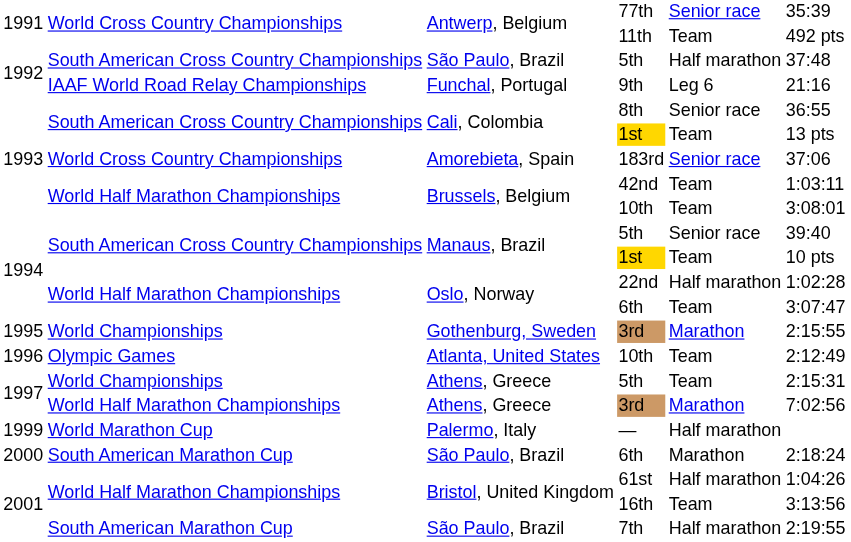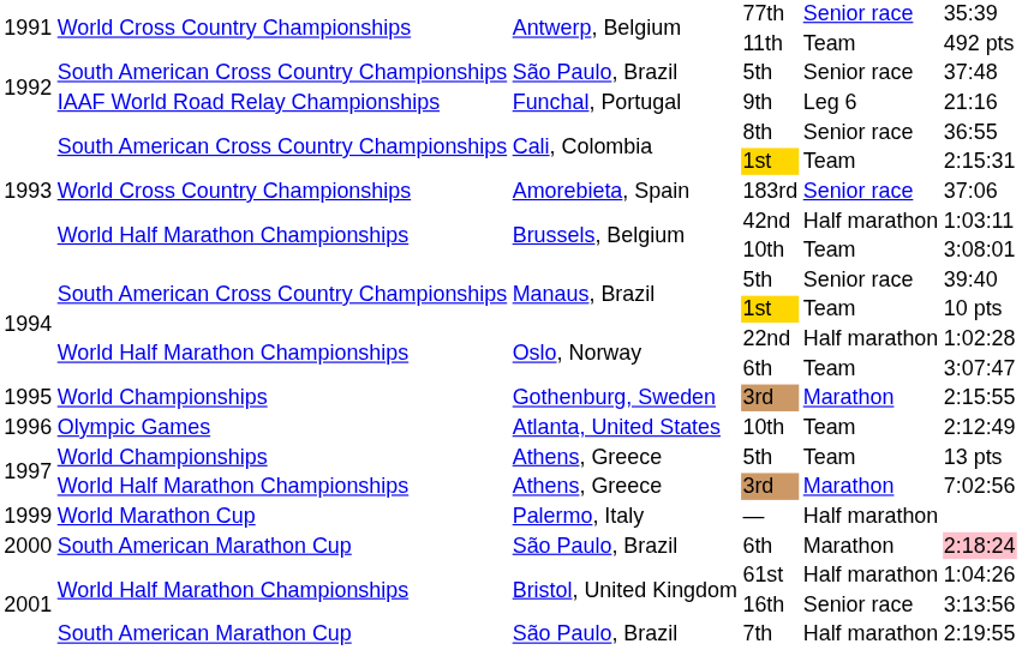São Paulo, Brazil / 5th | column 5: Half marathon -> Senior race
Cali, Colombia / 1st | column 6: 13 pts -> 2:15:31
42nd | column 5: Team -> Half marathon
Athens, Greece / 5th | column 6: 2:15:31 -> 13 pts
São Paulo, Brazil / 6th | column 6: no background -> pink background
16th | column 5: Team -> Senior race
